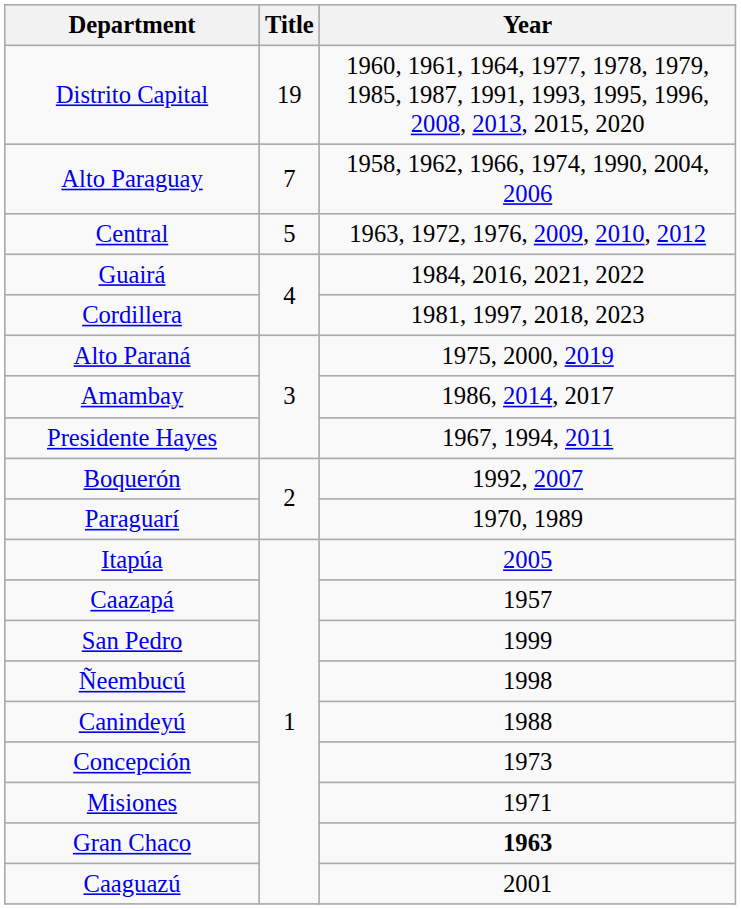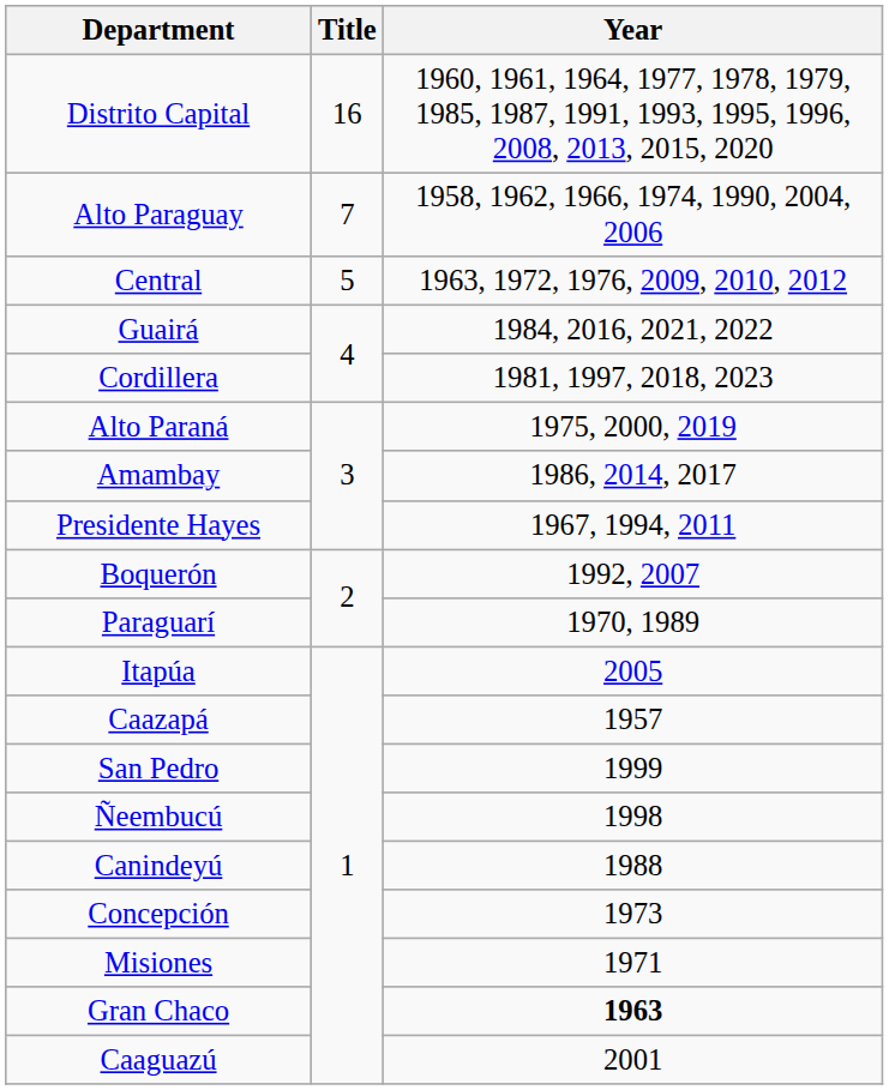Distrito Capital | Title: 19 -> 16
